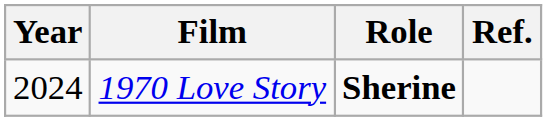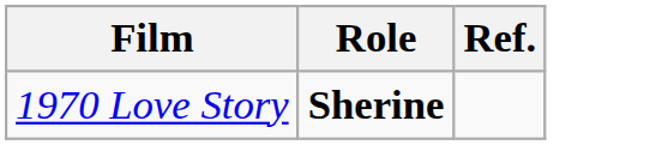- column: Year | 2024
